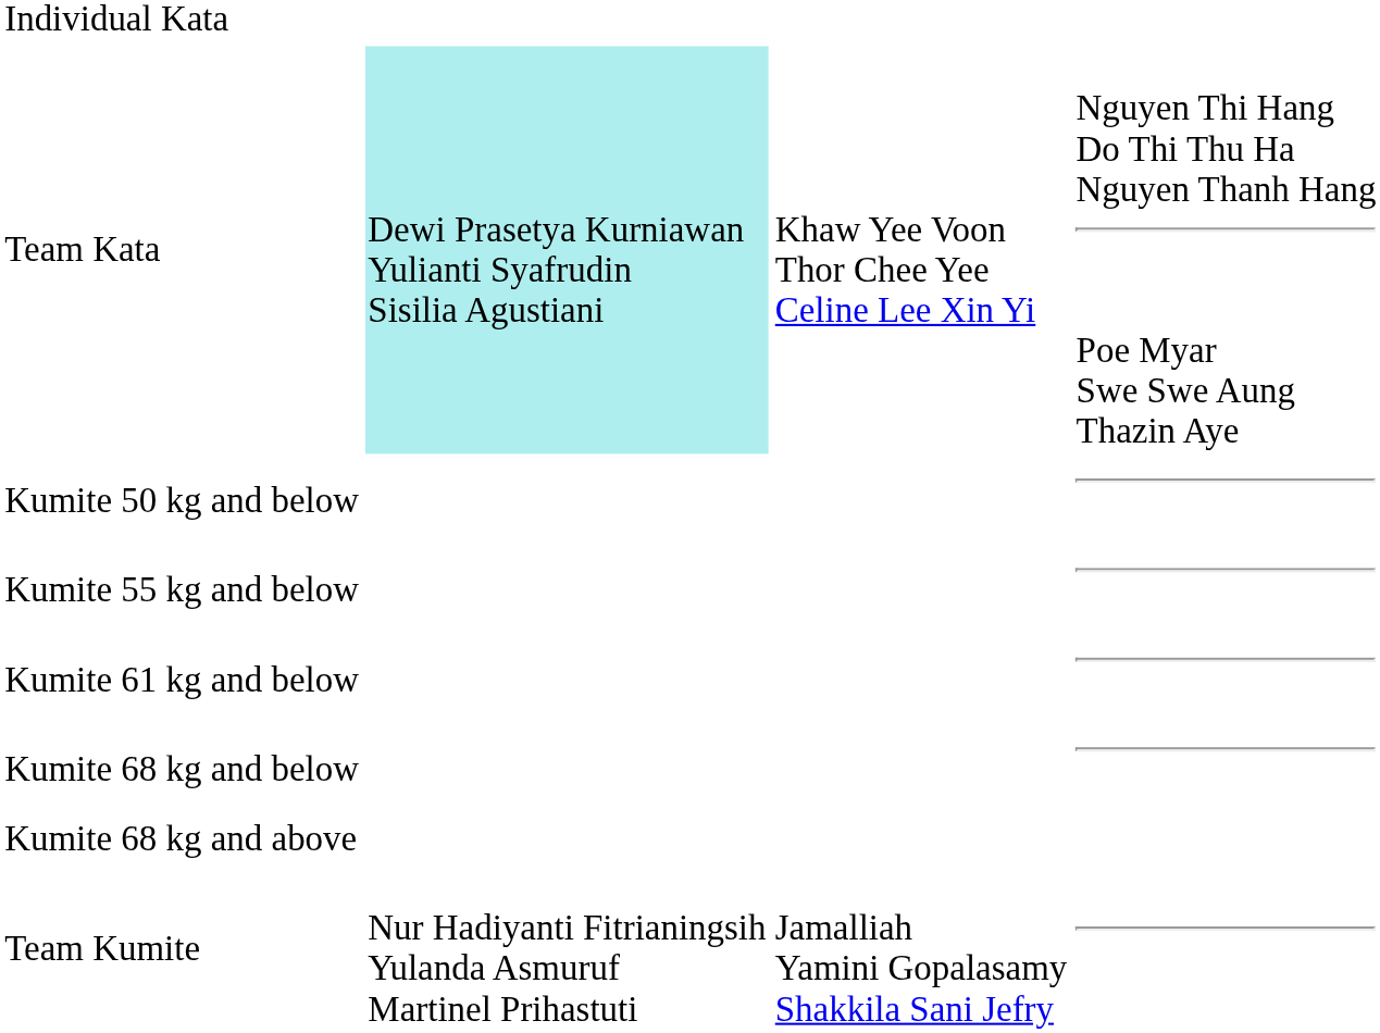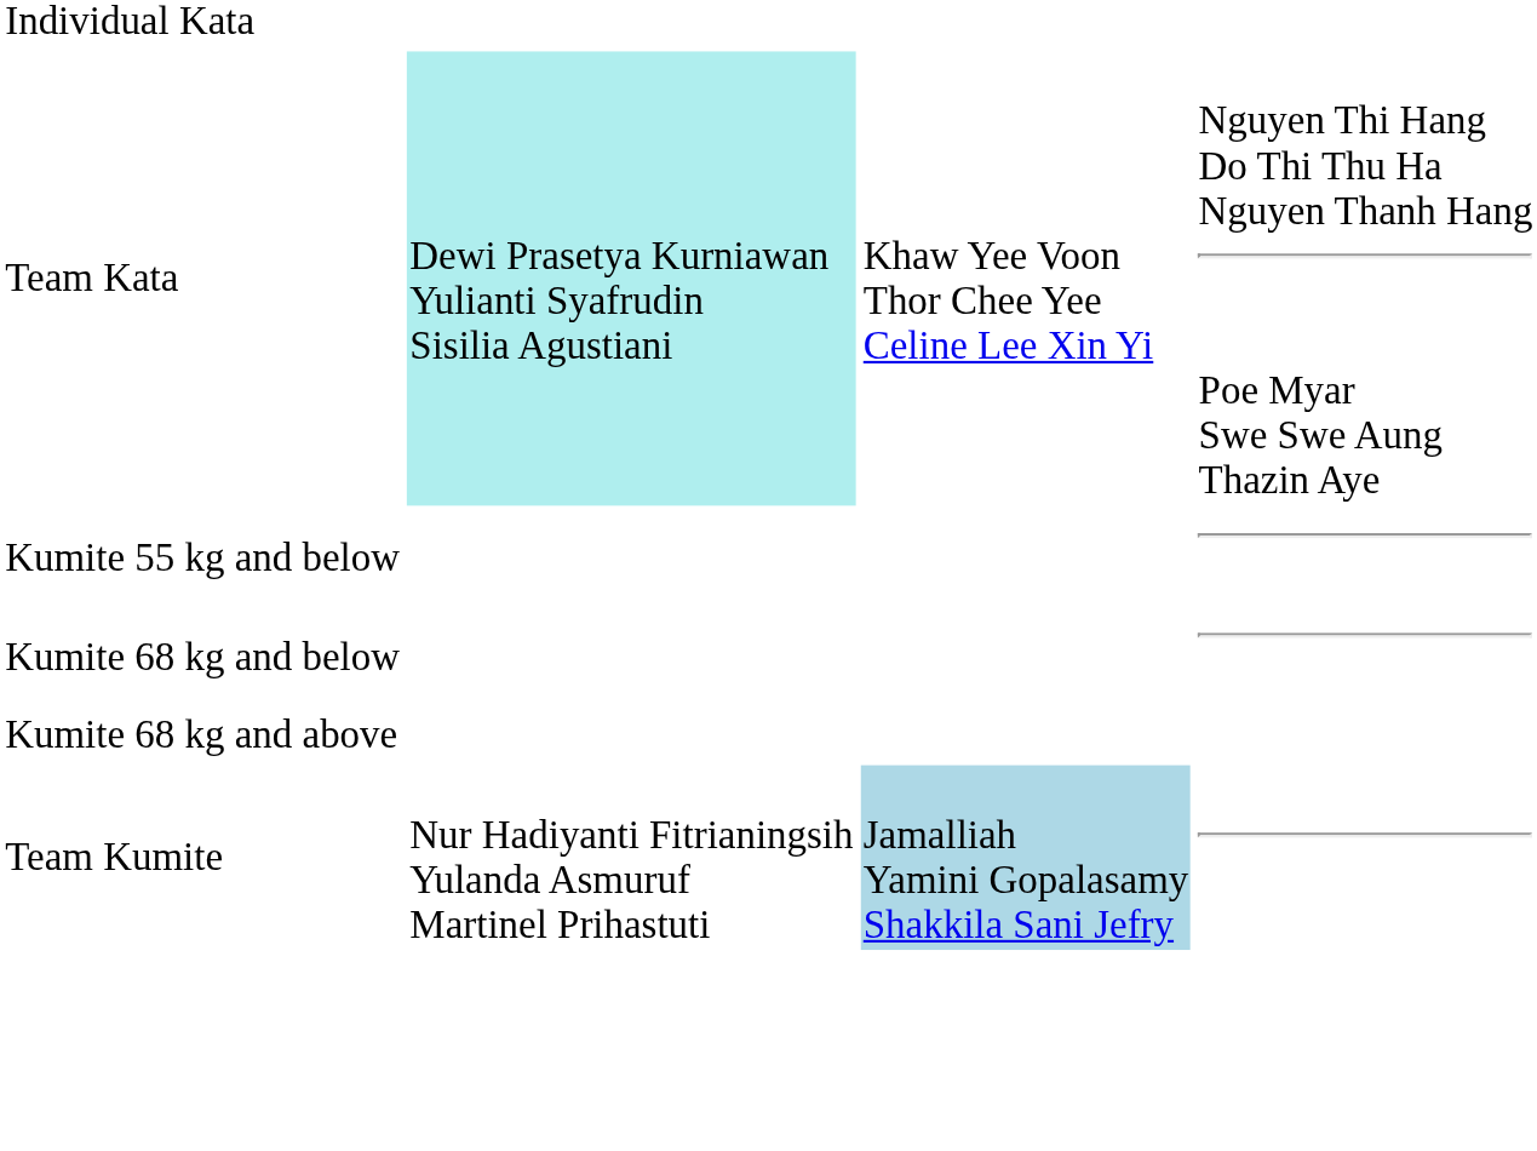- row: Kumite 50 kg and below
- row: Kumite 61 kg and below
Team Kumite | column 3: no background -> lightblue background
